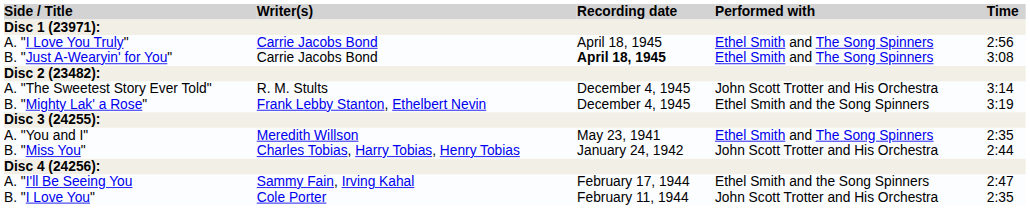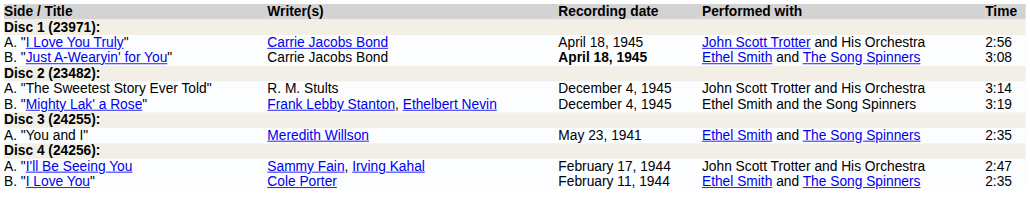A. "I Love You Truly" | Performed with: Ethel Smith and The Song Spinners -> John Scott Trotter and His Orchestra
- row: B. "Miss You" | Charles Tobias, Harry Tobias, Henry Tobias | January 24, 1942 | John Scott Trotter and His Orchestra | 2:44
A. "I'll Be Seeing You | Performed with: Ethel Smith and the Song Spinners -> John Scott Trotter and His Orchestra
B. "I Love You" | Performed with: John Scott Trotter and His Orchestra -> Ethel Smith and The Song Spinners
